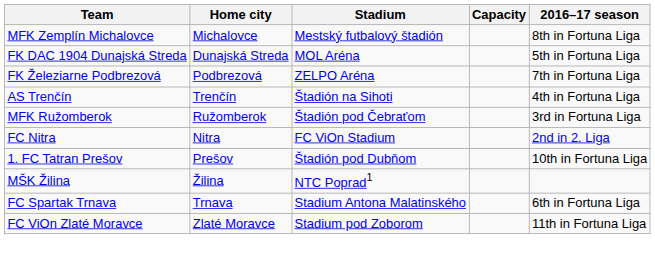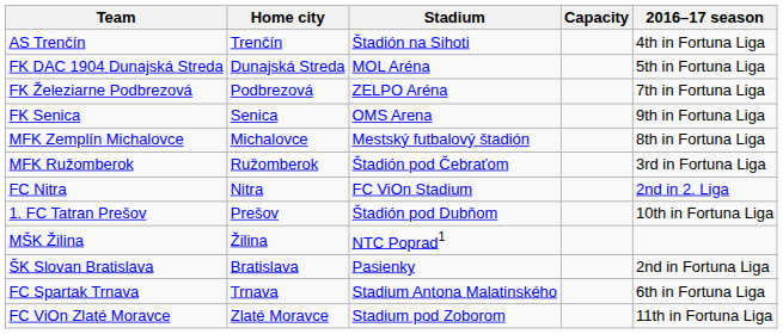rows swapped: AS Trenčín <-> MFK Zemplín Michalovce
+ row: FK Senica | Senica | OMS Arena | 9th in Fortuna Liga
+ row: ŠK Slovan Bratislava | Bratislava | Pasienky | 2nd in Fortuna Liga
